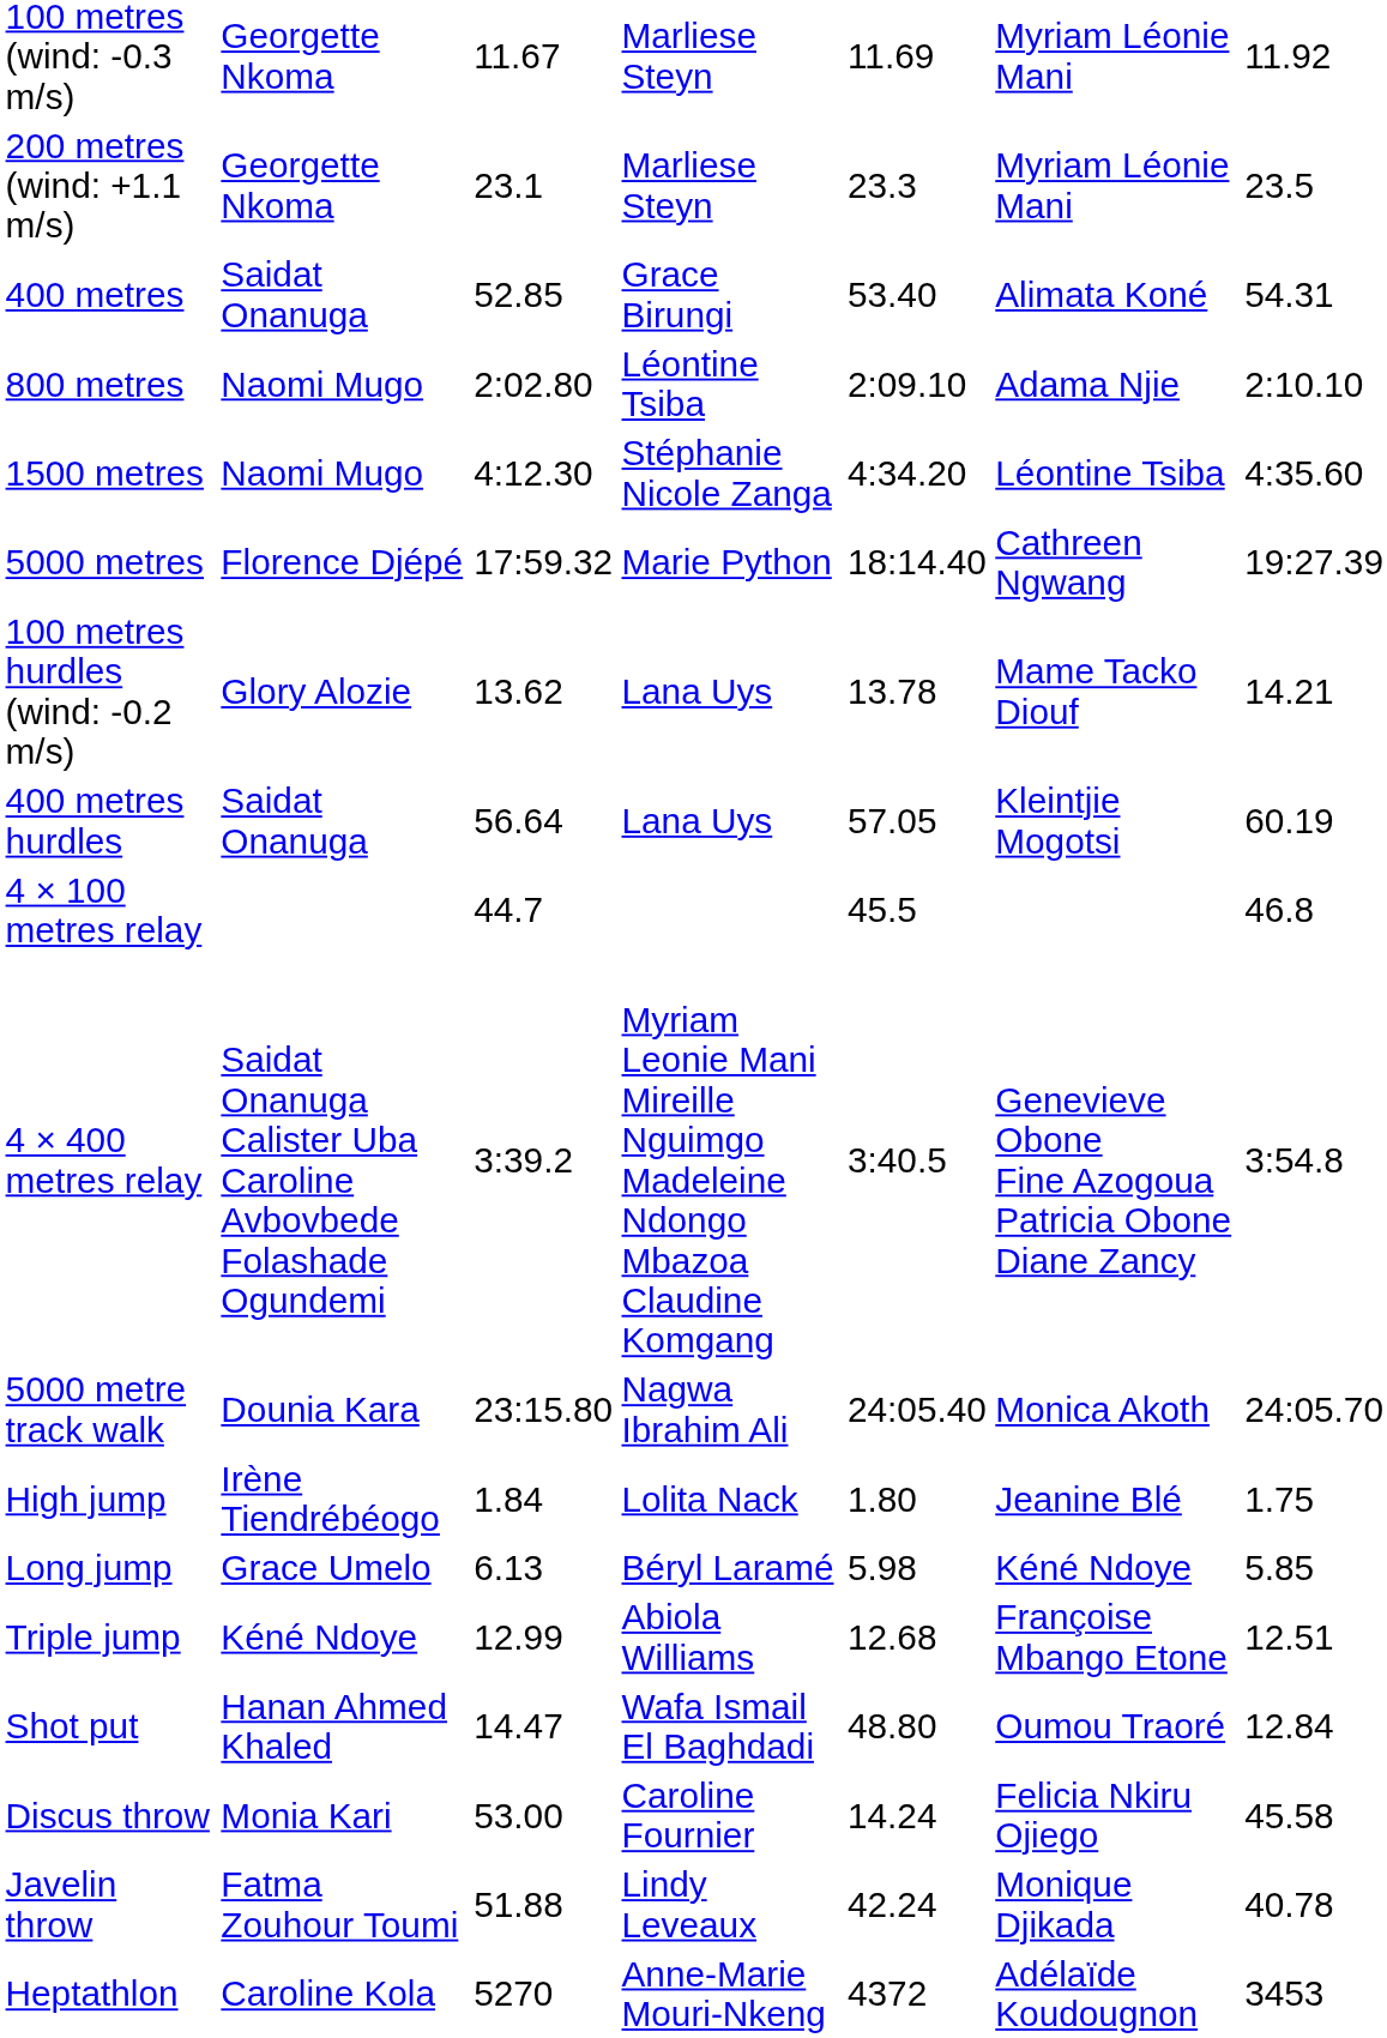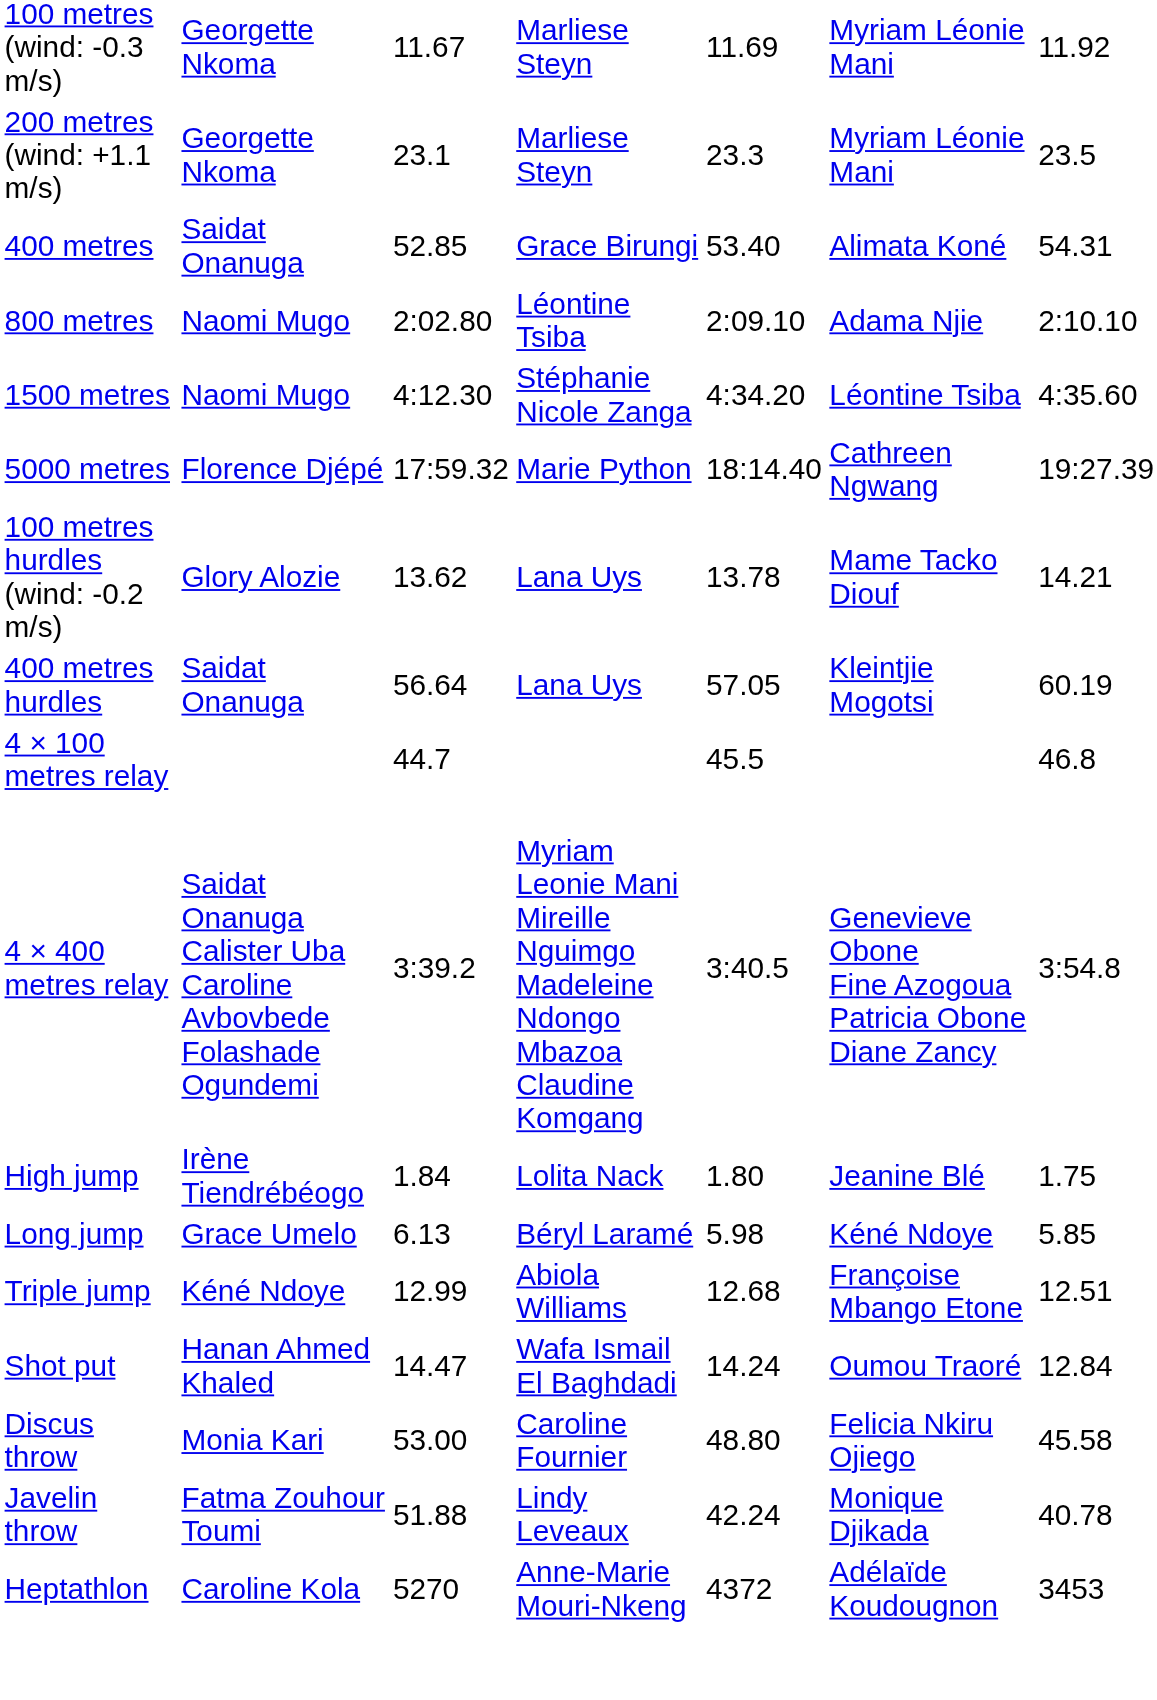- row: 5000 metre track walk | Dounia Kara | 23:15.80 | Nagwa Ibrahim Ali | 24:05.40 | Monica Akoth | 24:05.70
Shot put | column 5: 48.80 -> 14.24
Discus throw | column 5: 14.24 -> 48.80
